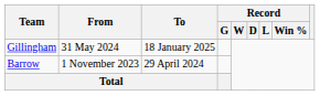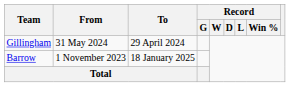Gillingham | To: 18 January 2025 -> 29 April 2024
Barrow | To: 29 April 2024 -> 18 January 2025
